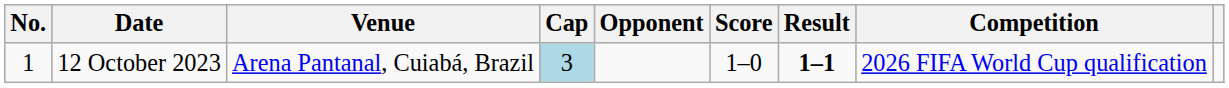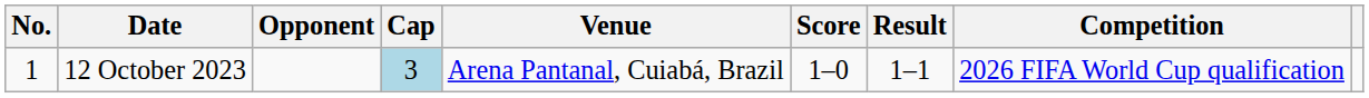columns swapped: Venue <-> Opponent
12 October 2023 | Result: bold -> normal
